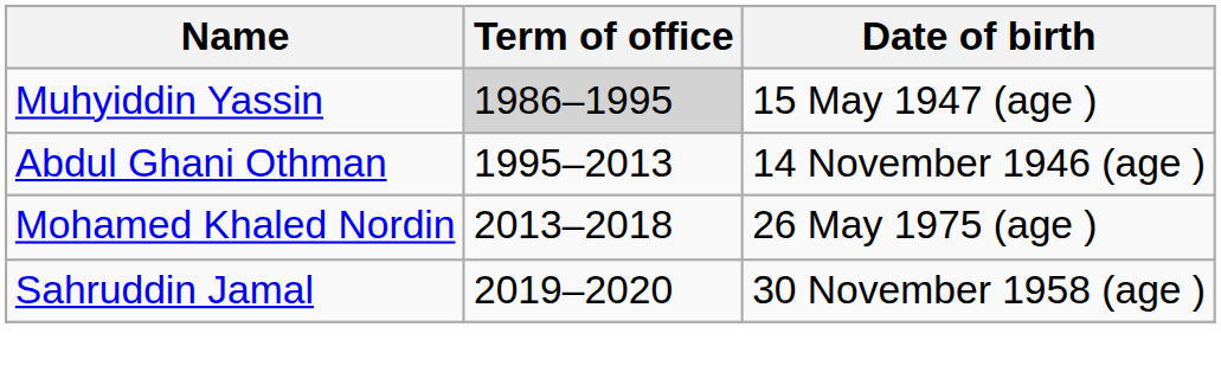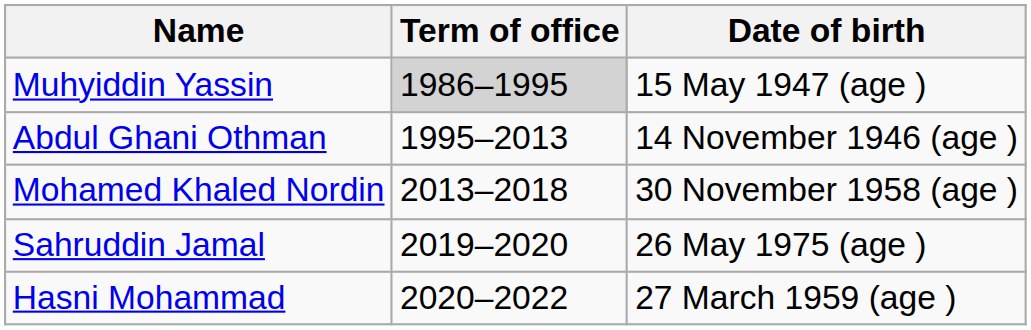Mohamed Khaled Nordin | Date of birth: 26 May 1975 (age ) -> 30 November 1958 (age )
Sahruddin Jamal | Date of birth: 30 November 1958 (age ) -> 26 May 1975 (age )
+ row: Hasni Mohammad | 2020–2022 | 27 March 1959 (age )
